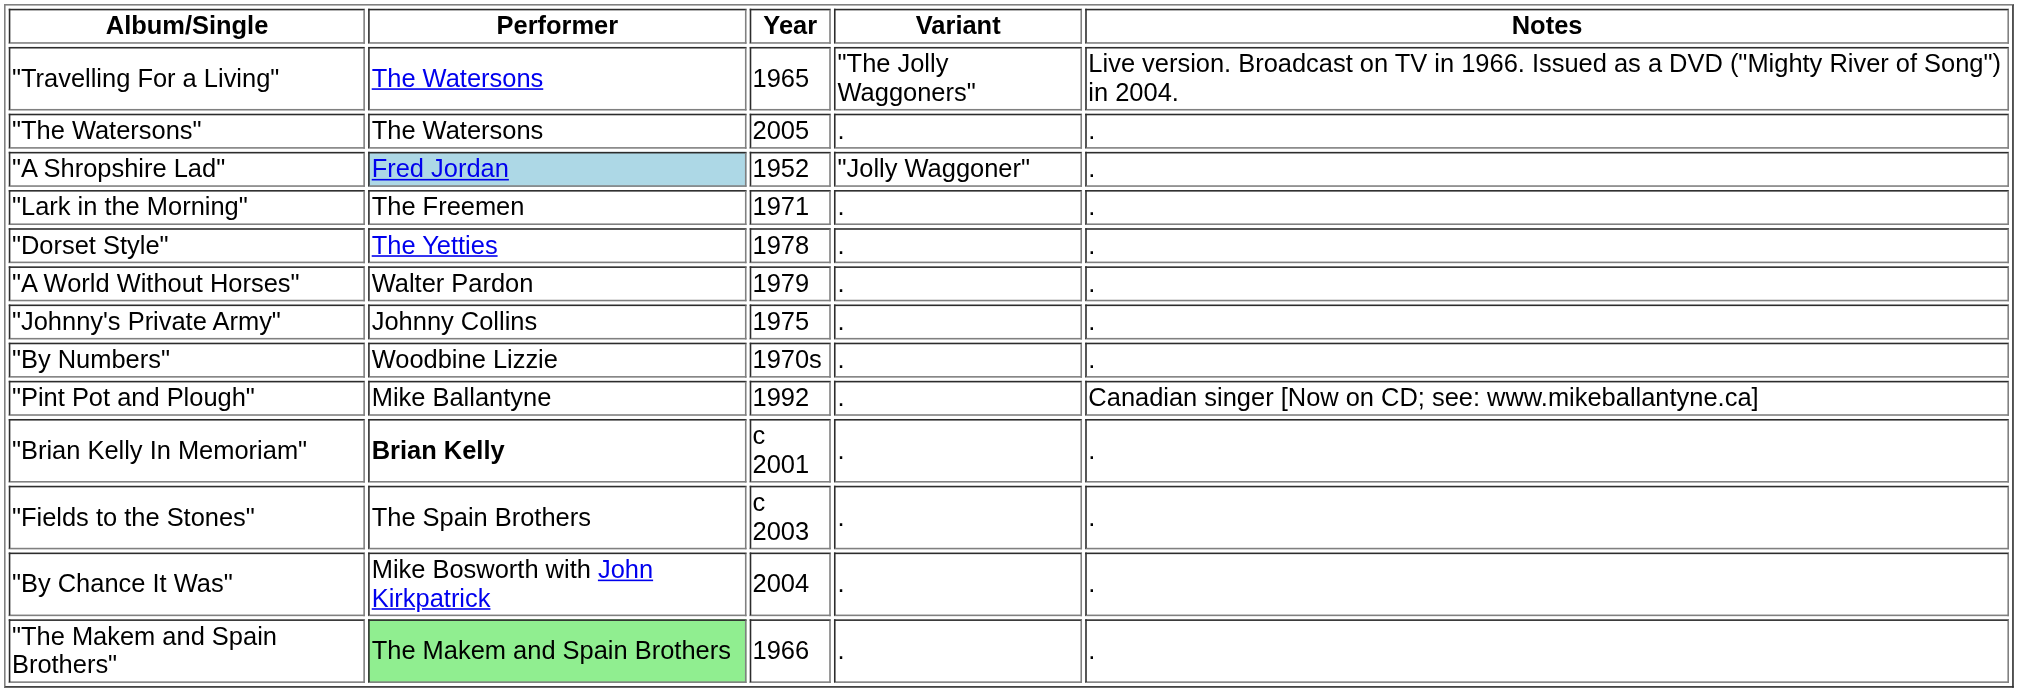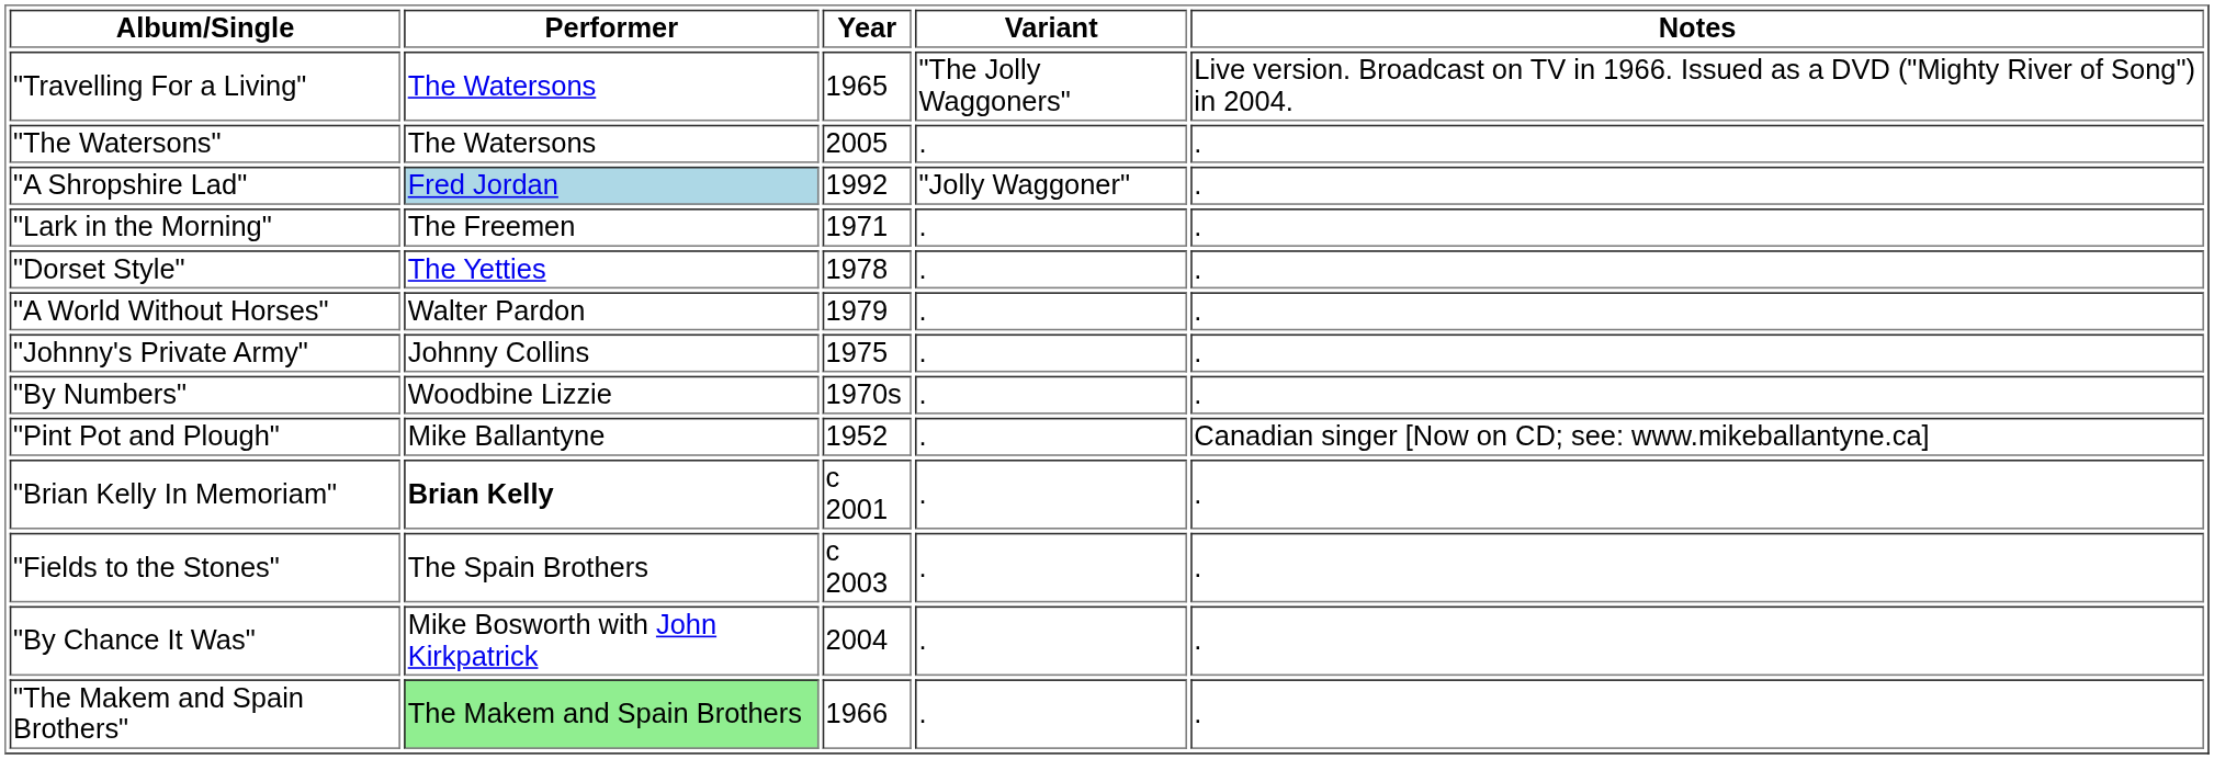"A Shropshire Lad" | Year: 1952 -> 1992
"Pint Pot and Plough" | Year: 1992 -> 1952
